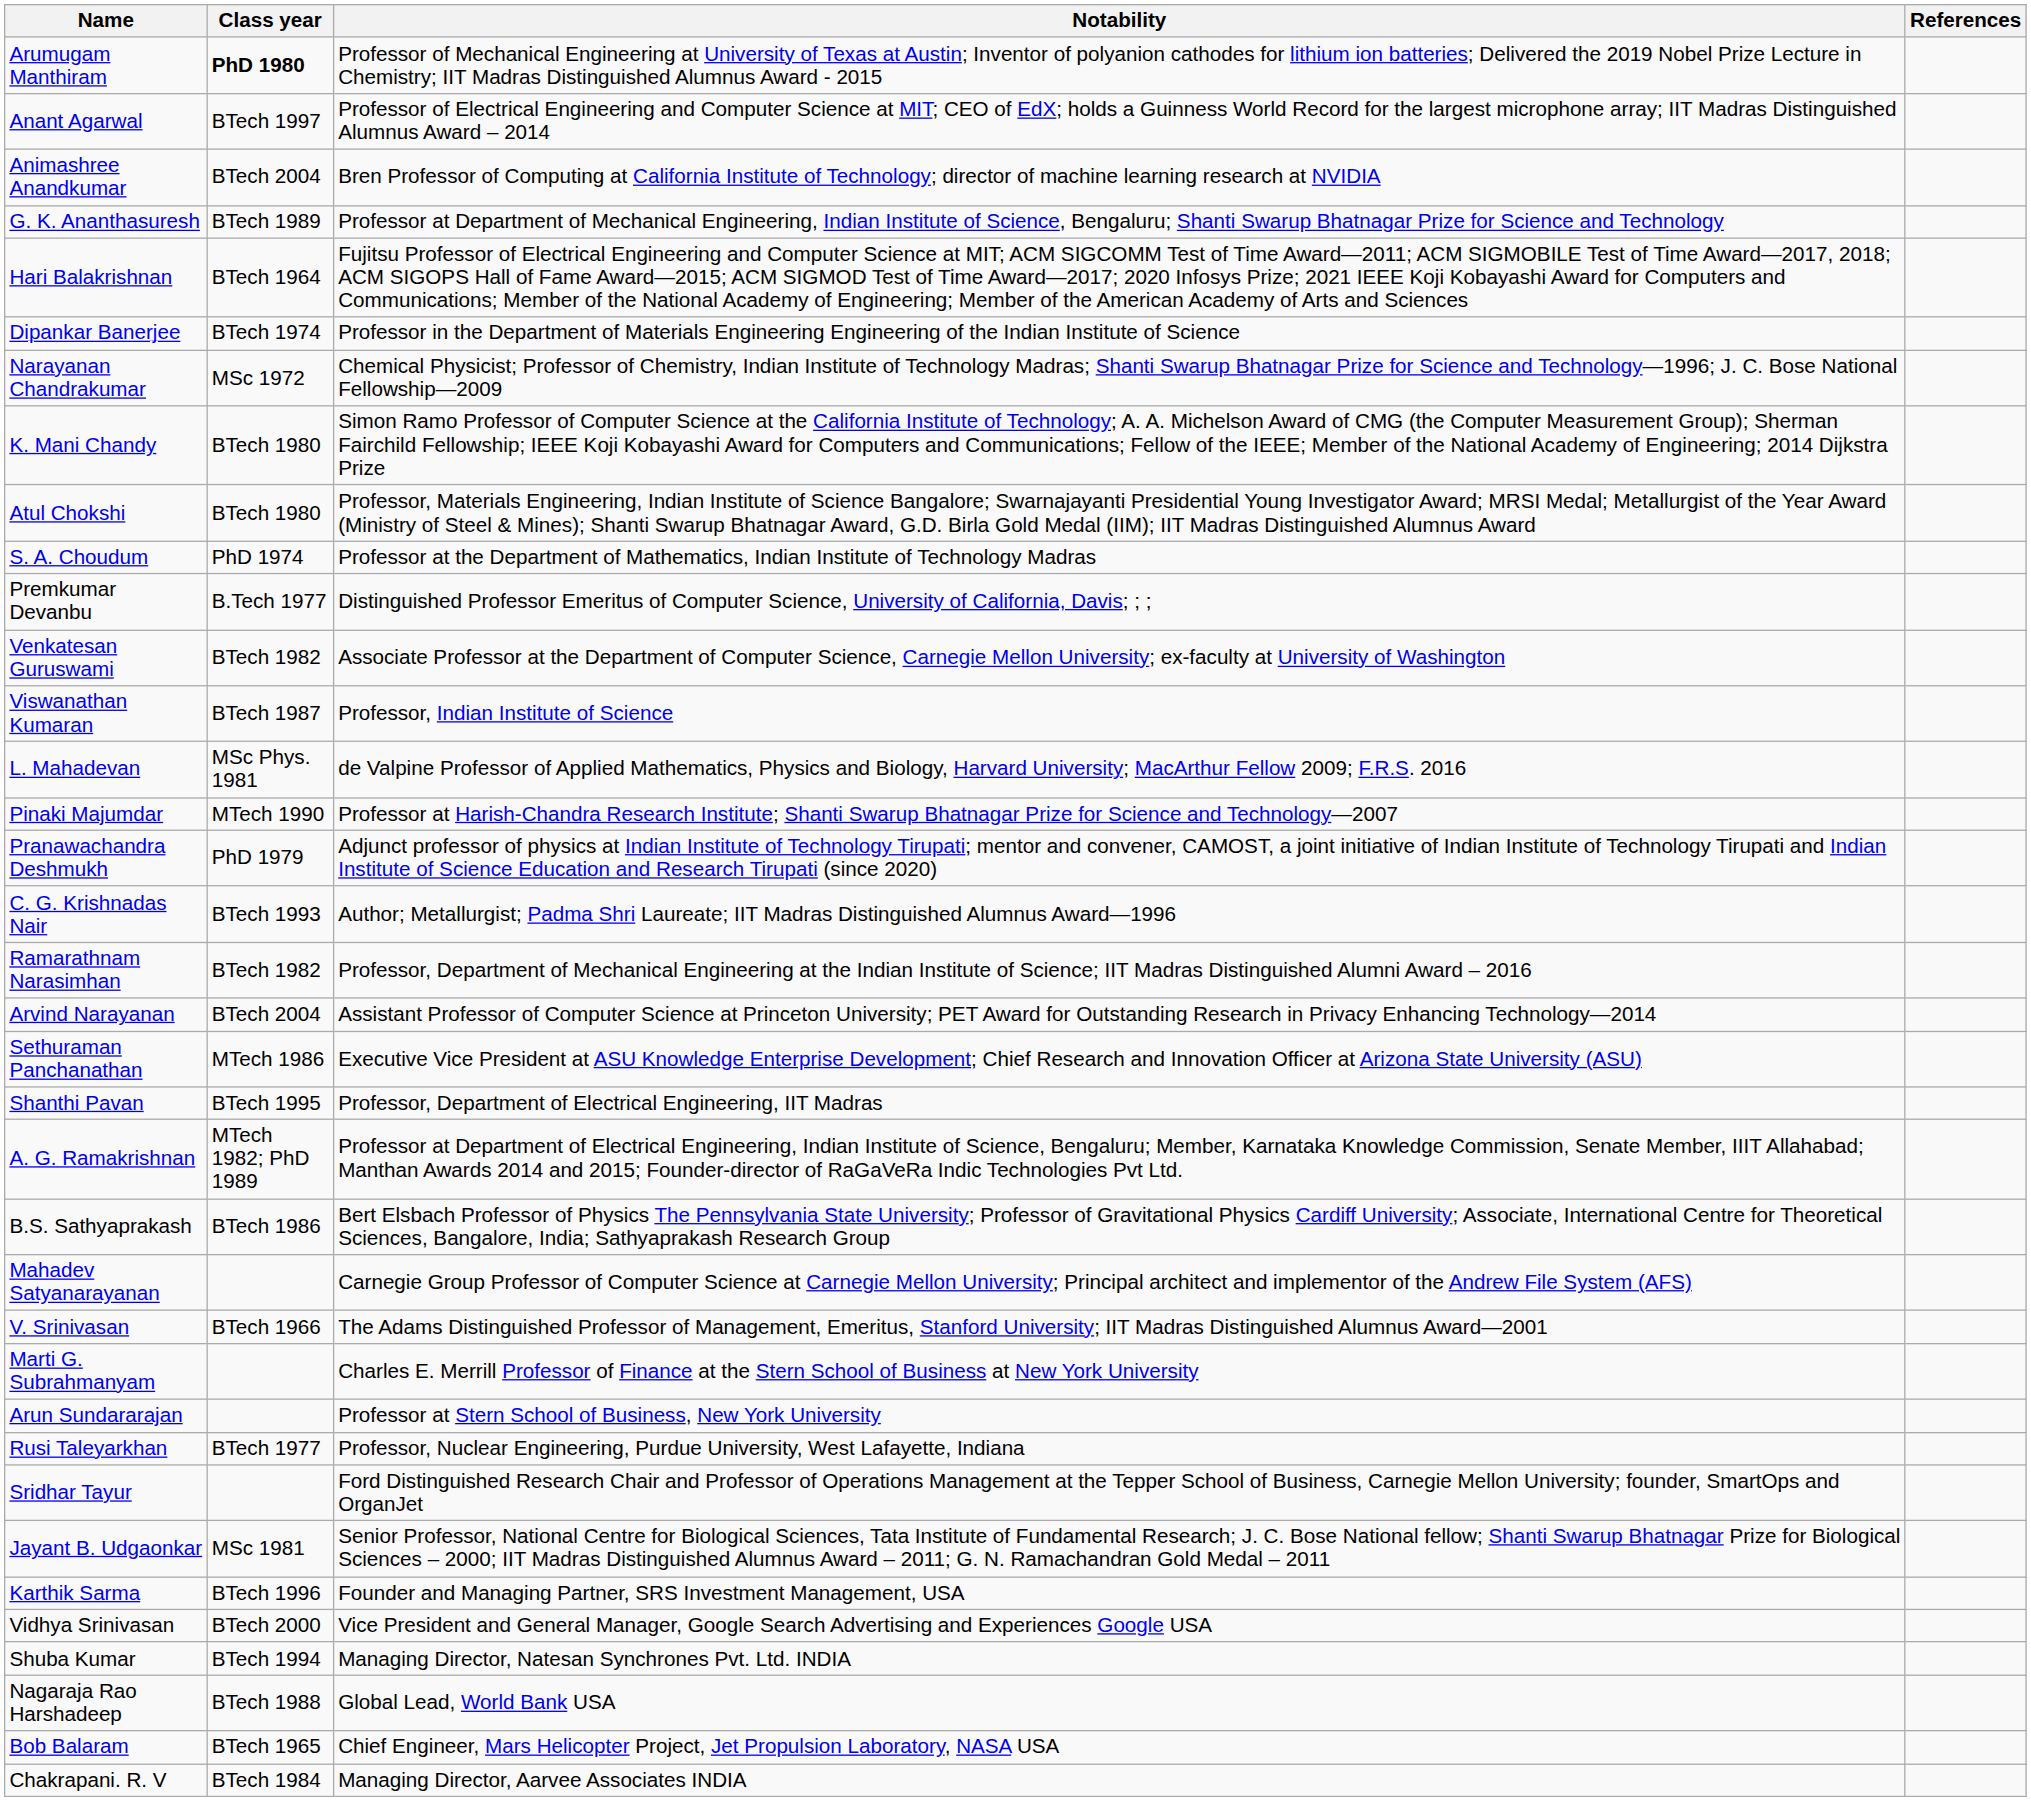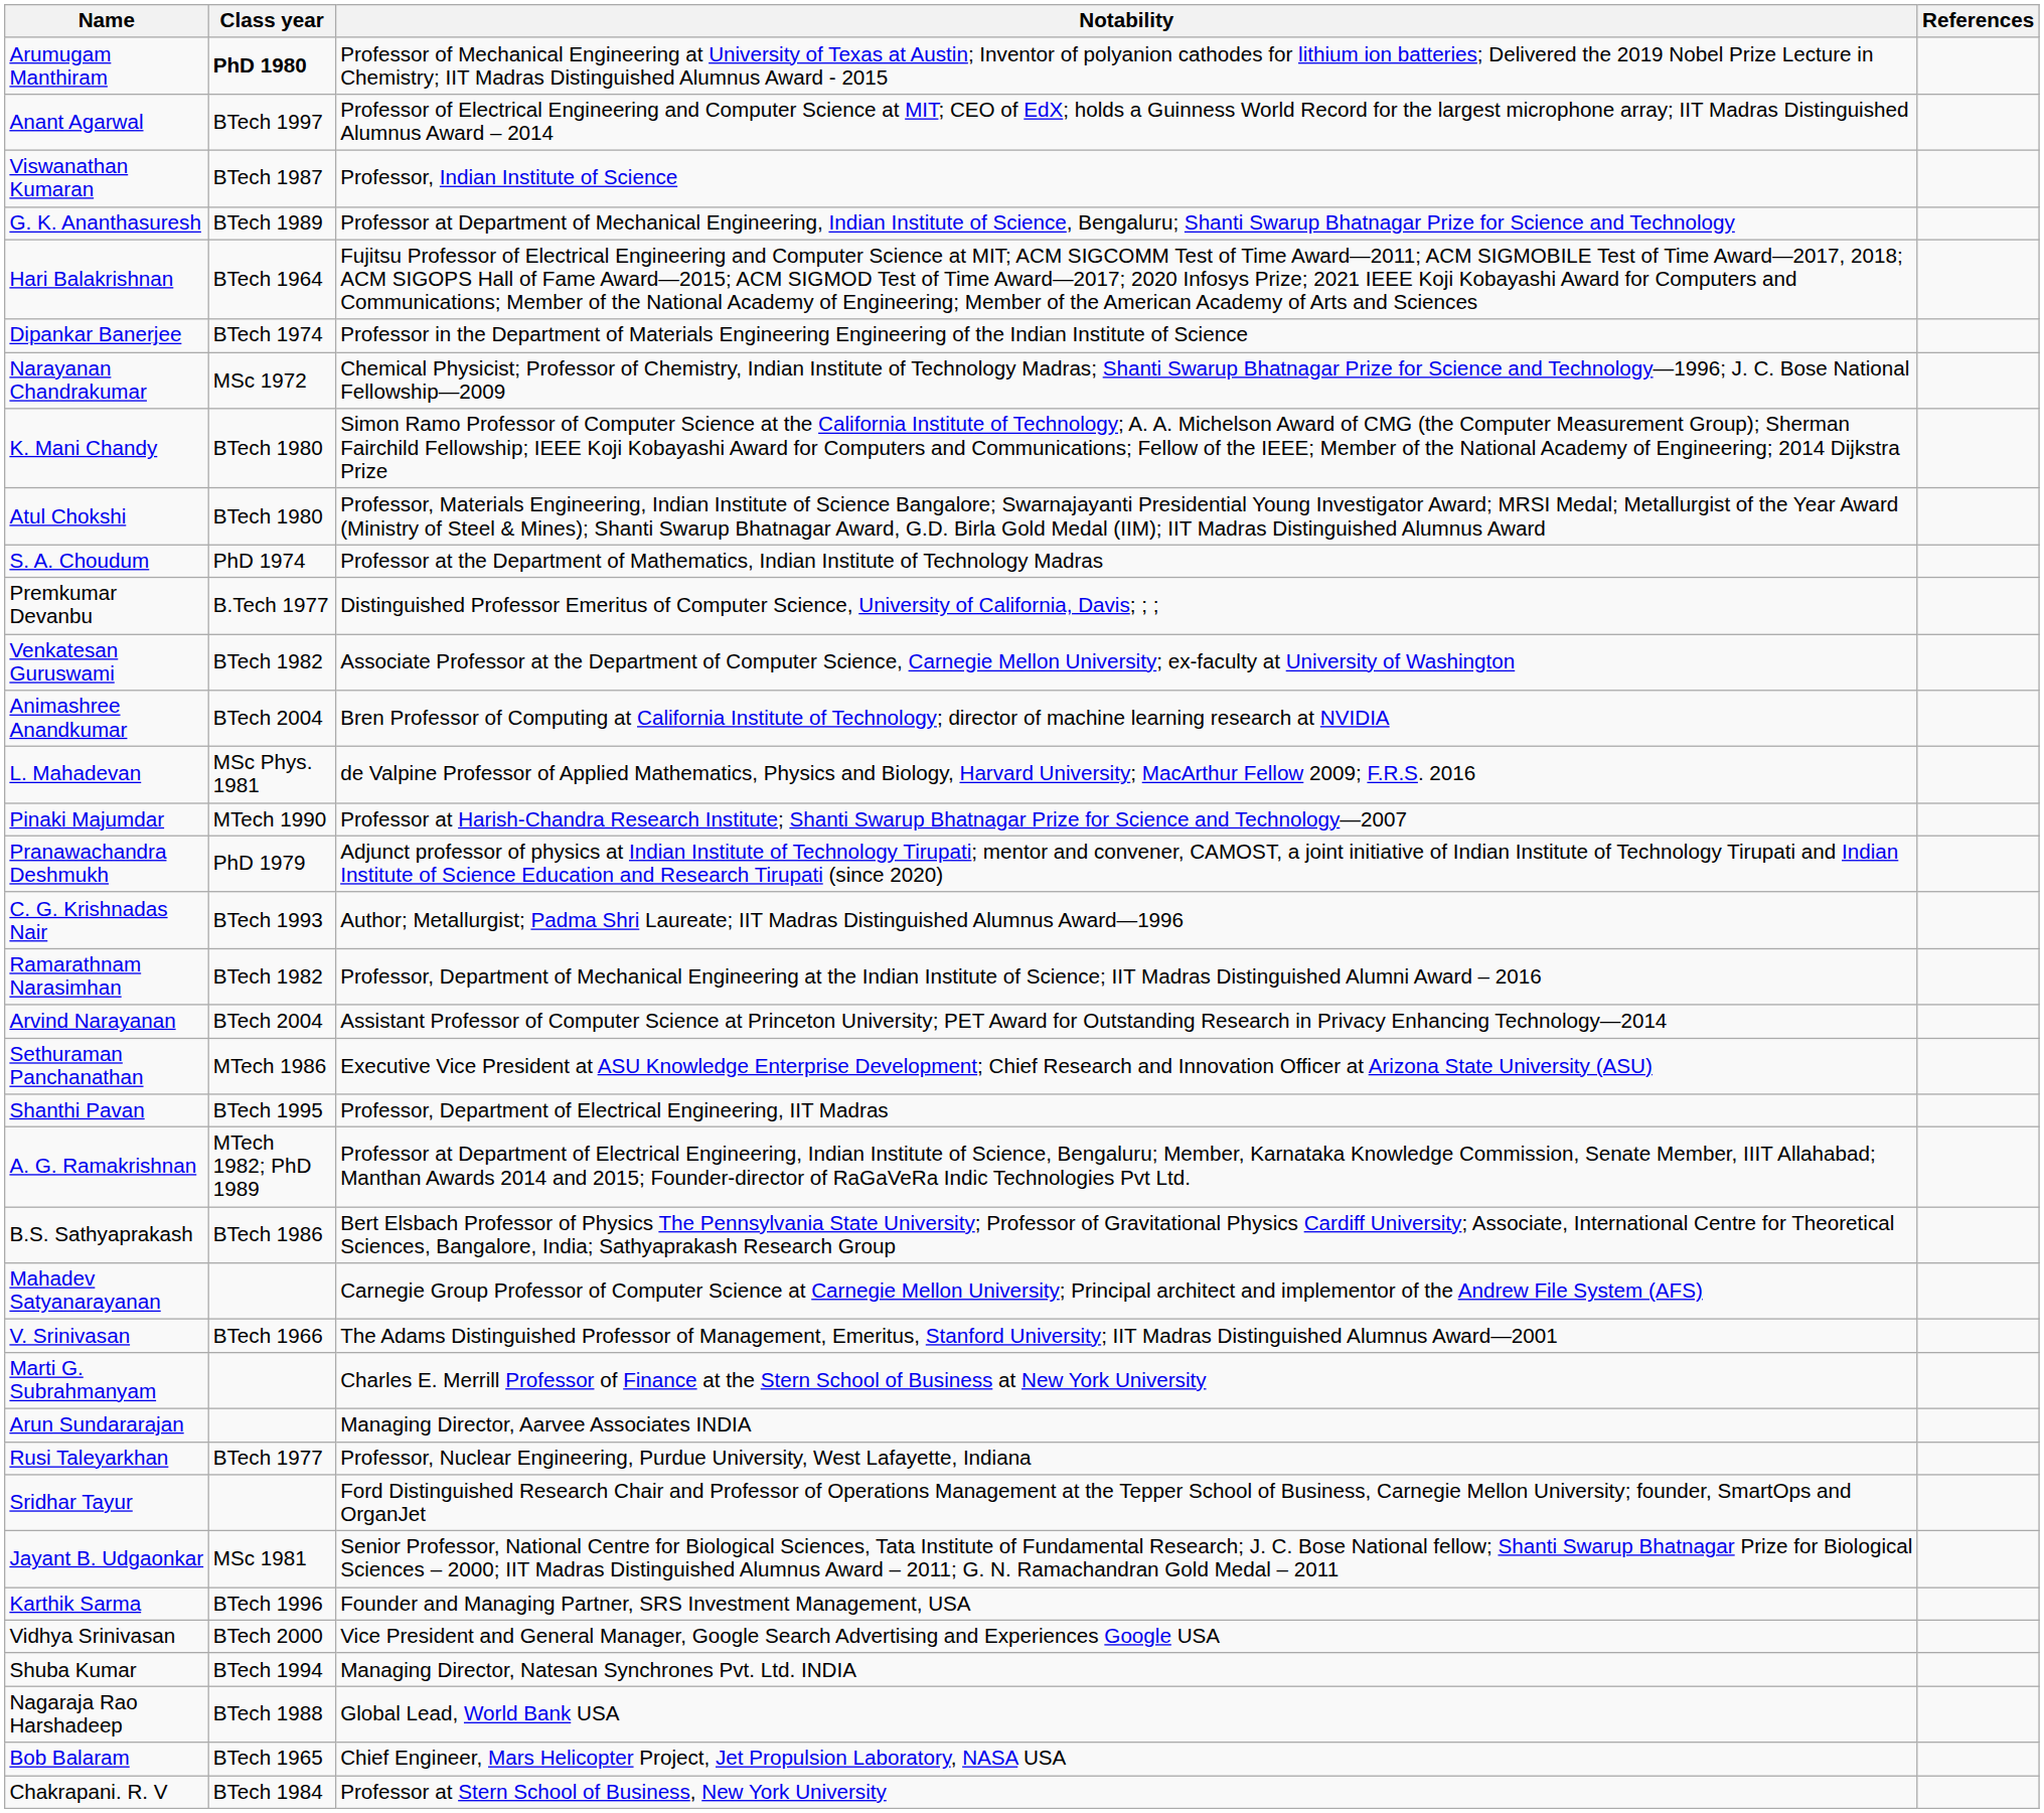rows swapped: Animashree Anandkumar <-> Viswanathan Kumaran
Arun Sundararajan | Notability: Professor at Stern School of Business, New York University -> Managing Director, Aarvee Associates INDIA
Chakrapani. R. V | Notability: Managing Director, Aarvee Associates INDIA -> Professor at Stern School of Business, New York University
